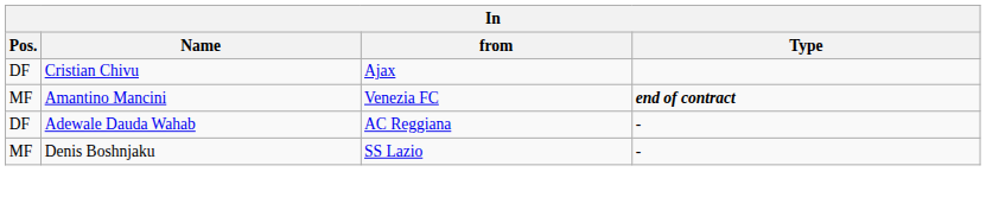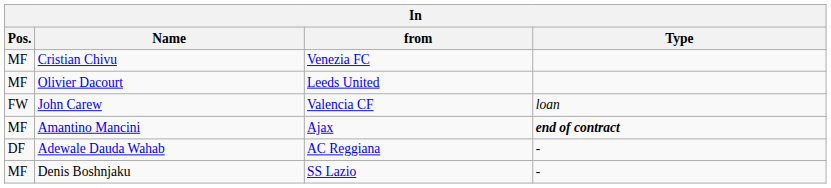Cristian Chivu | Pos.: DF -> MF
Cristian Chivu | from: Ajax -> Venezia FC
+ row: MF | Olivier Dacourt | Leeds United
+ row: FW | John Carew | Valencia CF | loan
Amantino Mancini | from: Venezia FC -> Ajax
